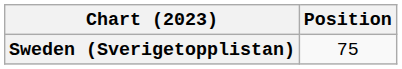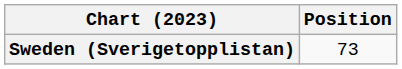Sweden (Sverigetopplistan) | Position: 75 -> 73
